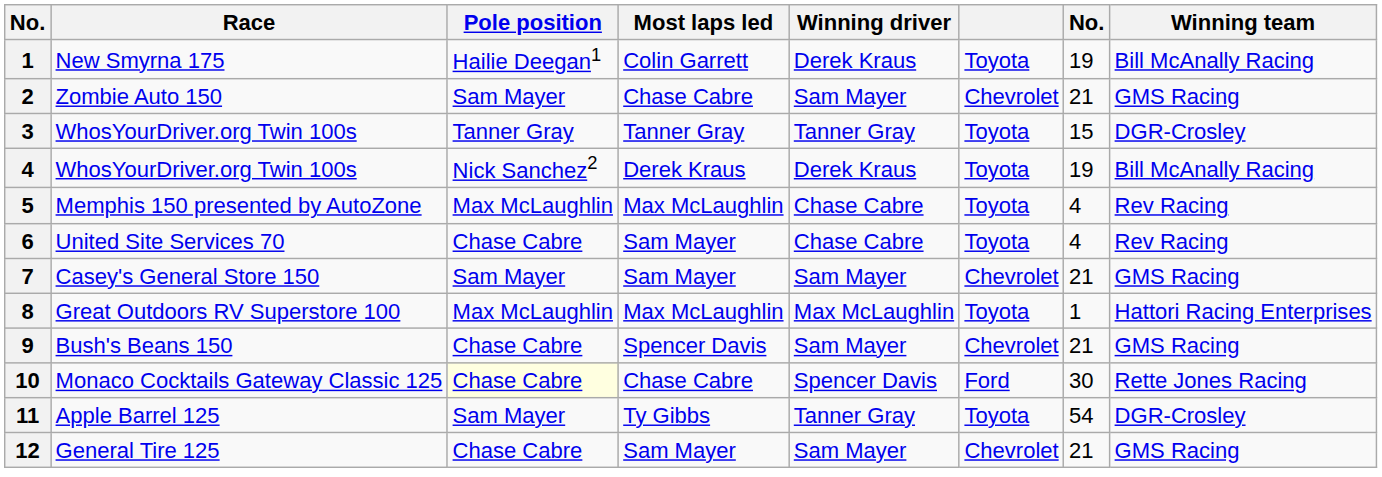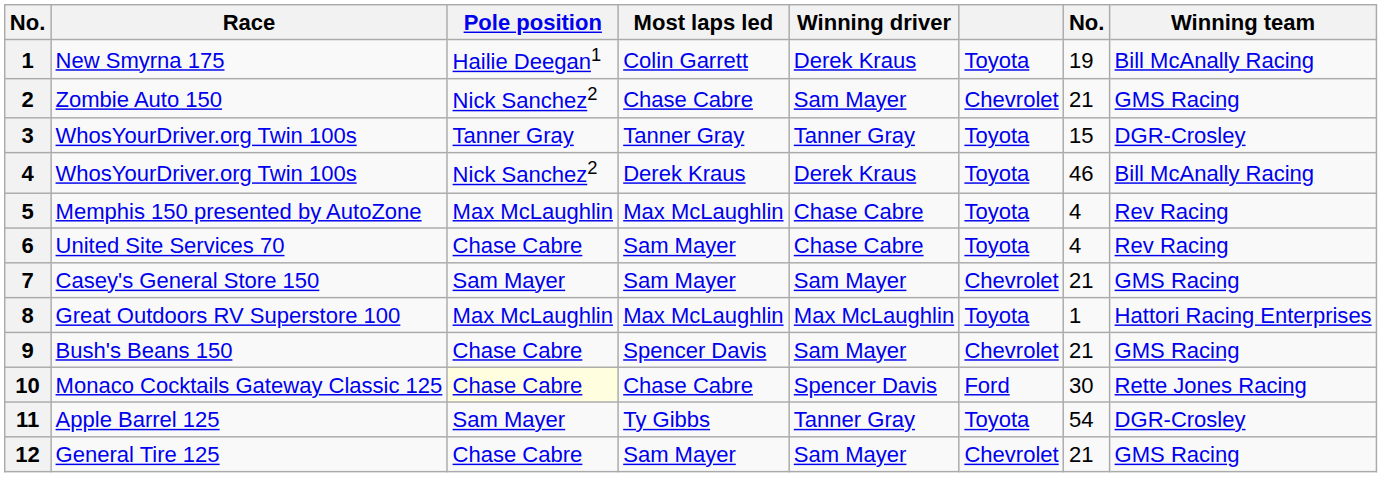Zombie Auto 150 | Pole position: Sam Mayer -> Nick Sanchez2
4 / WhosYourDriver.org Twin 100s | column 7: 19 -> 46
